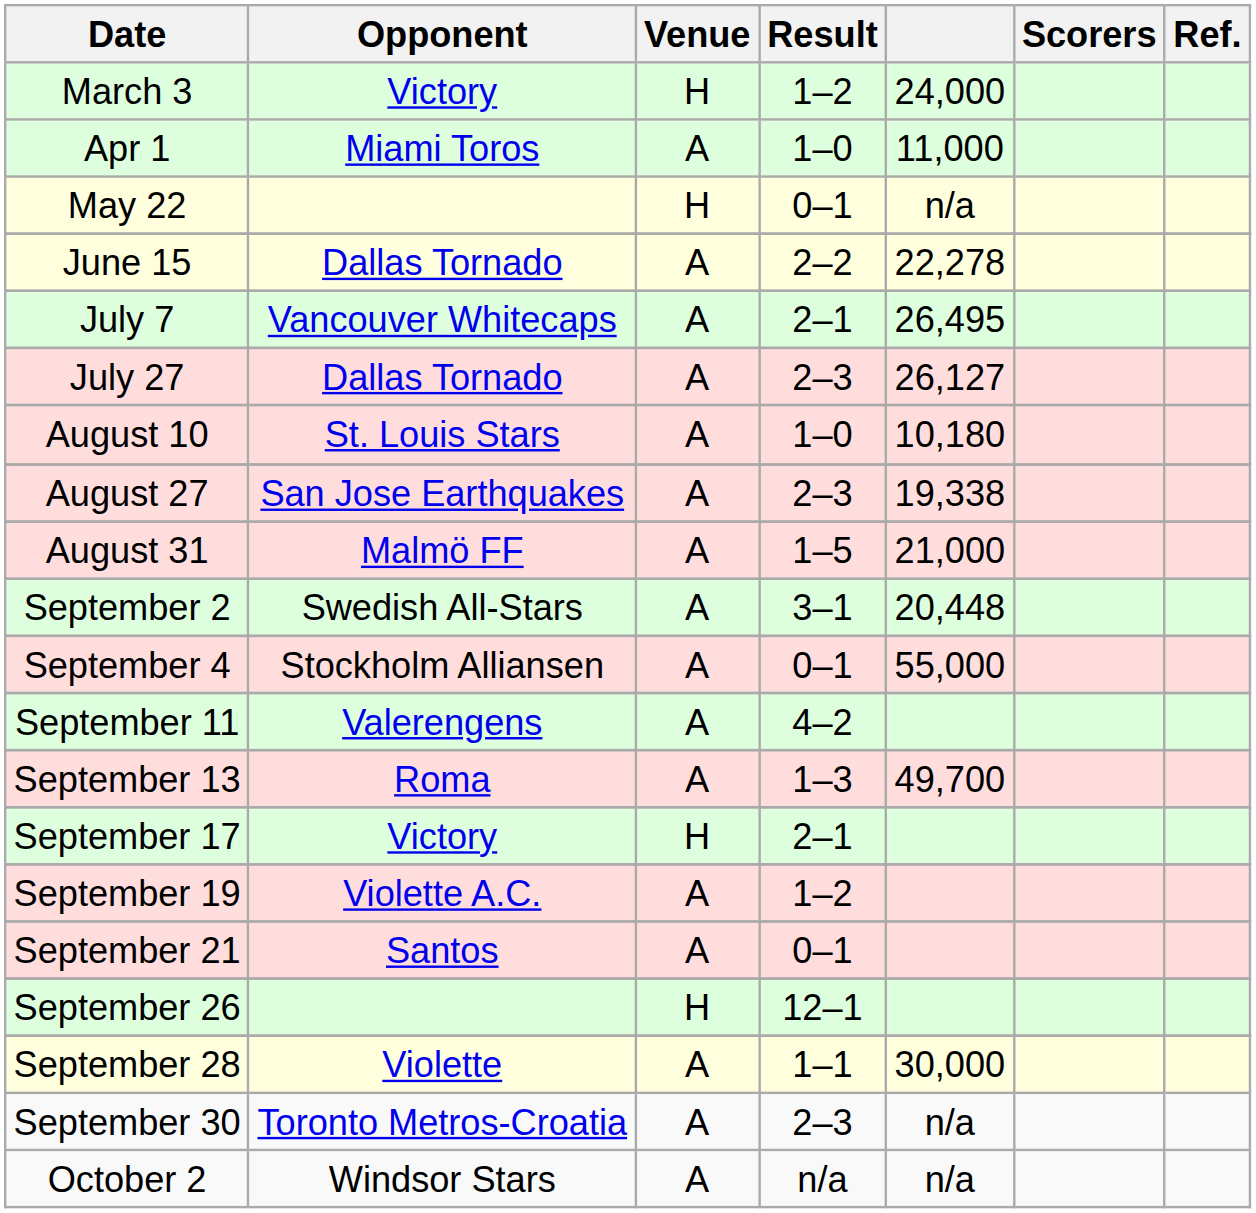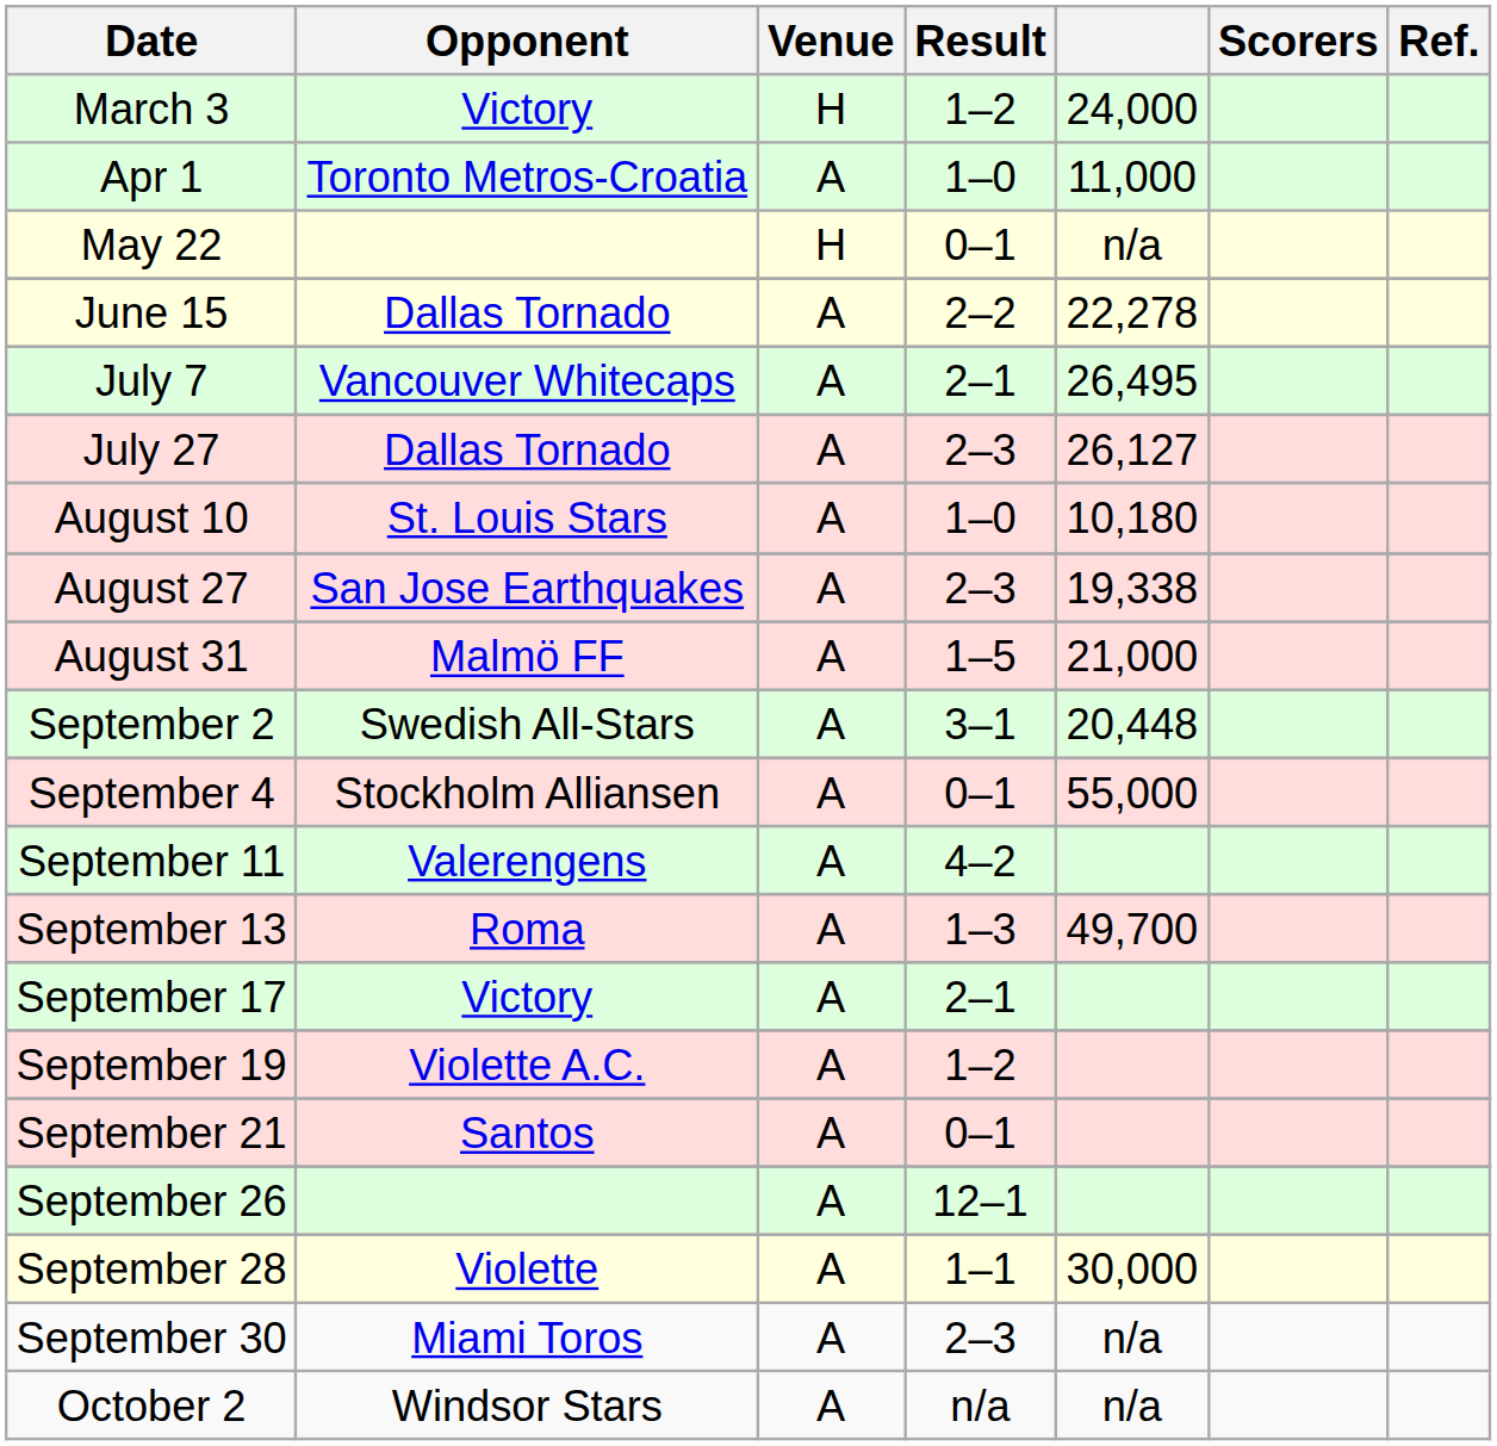Apr 1 | Opponent: Miami Toros -> Toronto Metros-Croatia
September 17 | Venue: H -> A
September 26 | Venue: H -> A
September 30 | Opponent: Toronto Metros-Croatia -> Miami Toros
